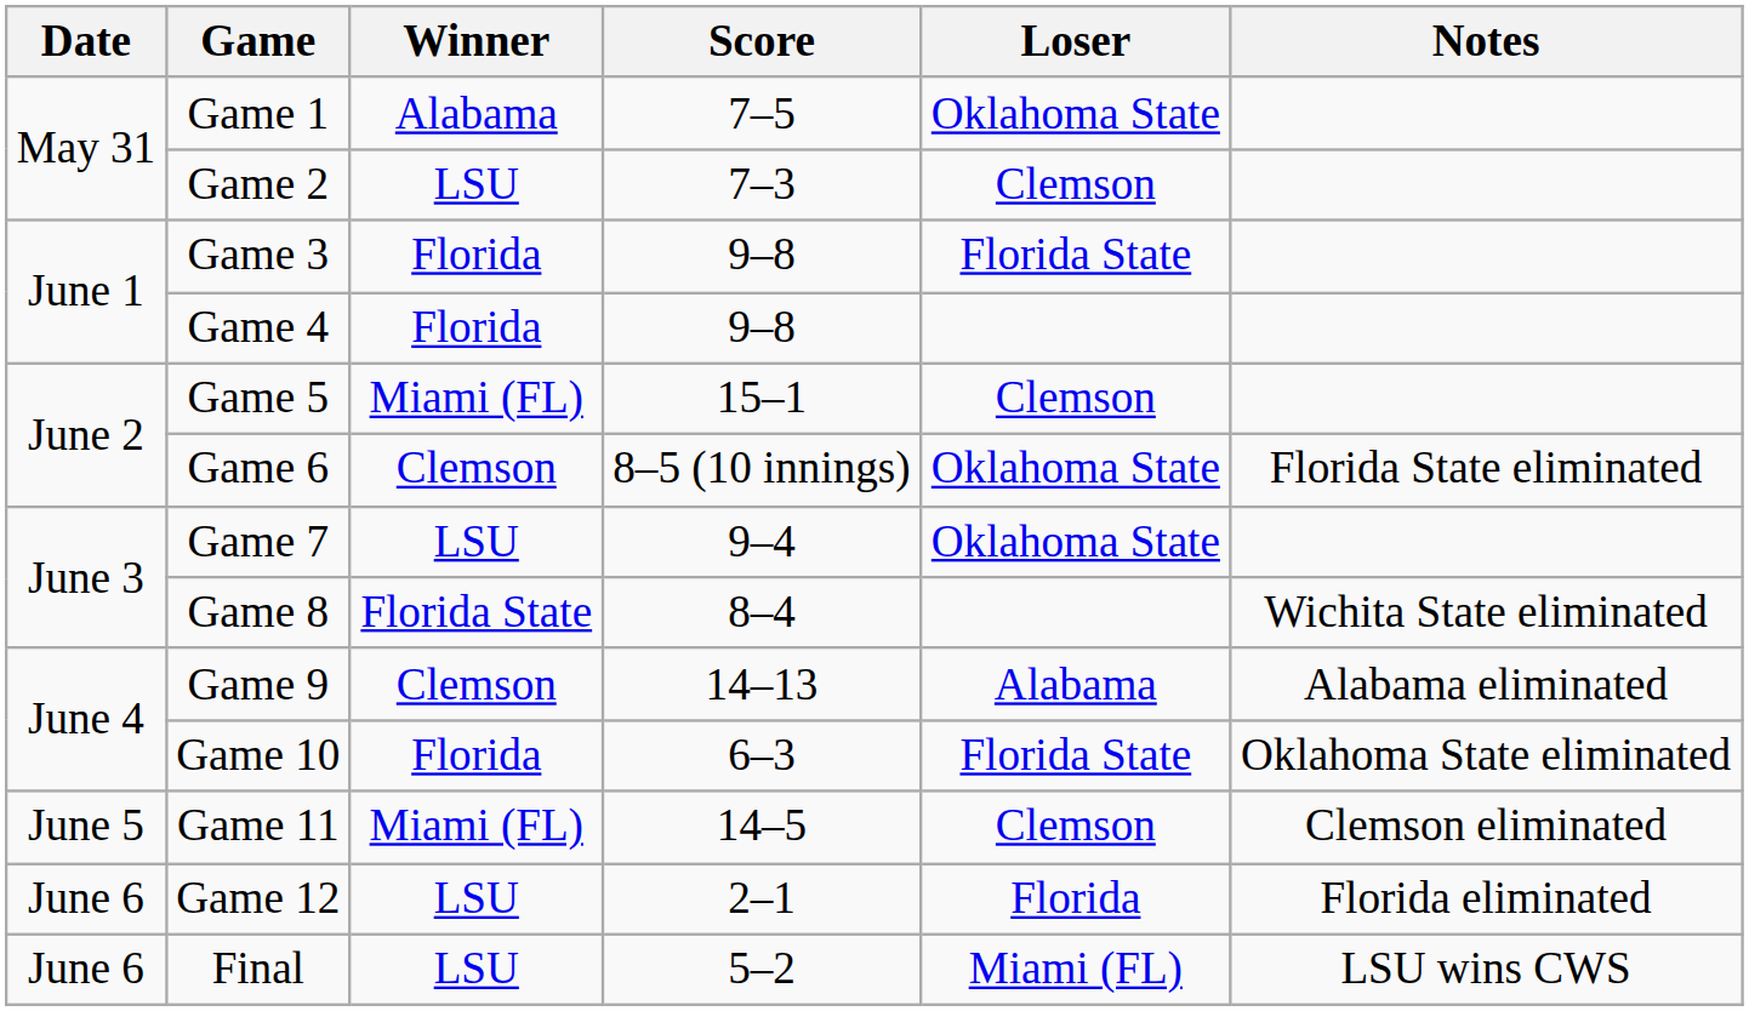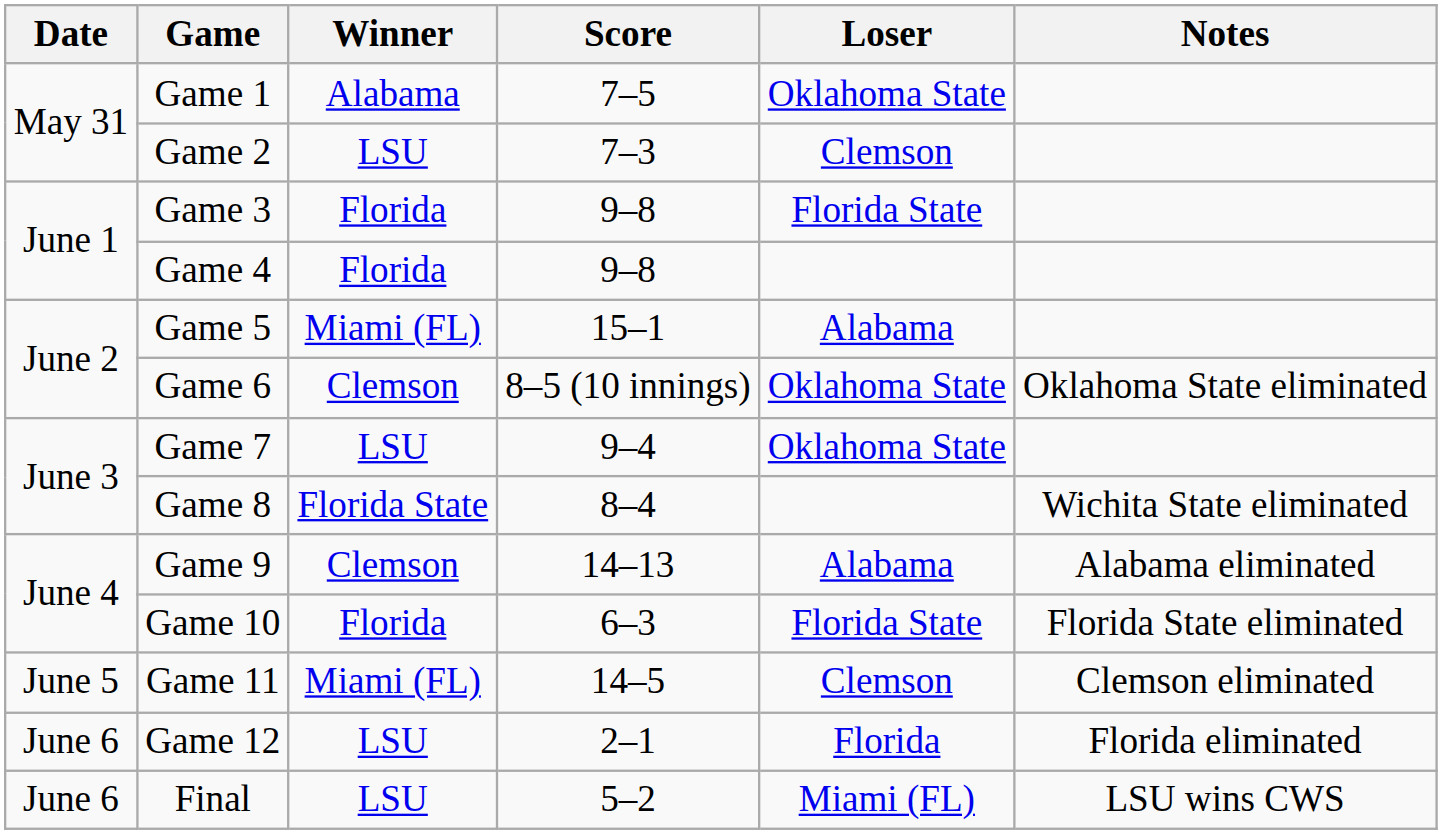Game 5 | Loser: Clemson -> Alabama
Game 6 | Notes: Florida State eliminated -> Oklahoma State eliminated
Game 10 | Notes: Oklahoma State eliminated -> Florida State eliminated
